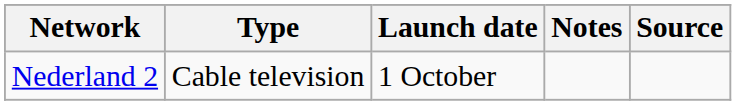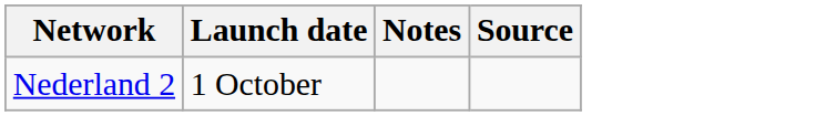- column: Type | Cable television
